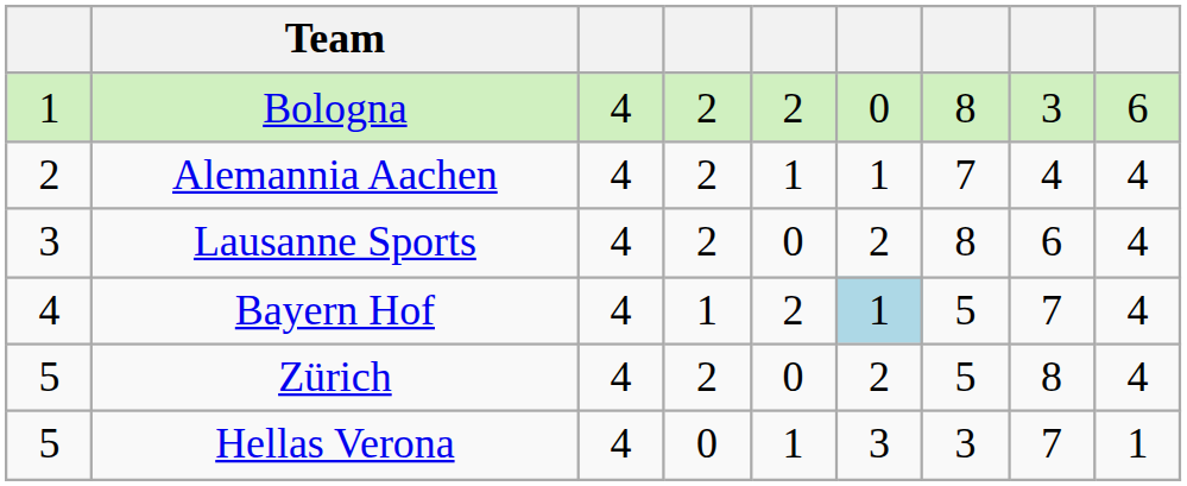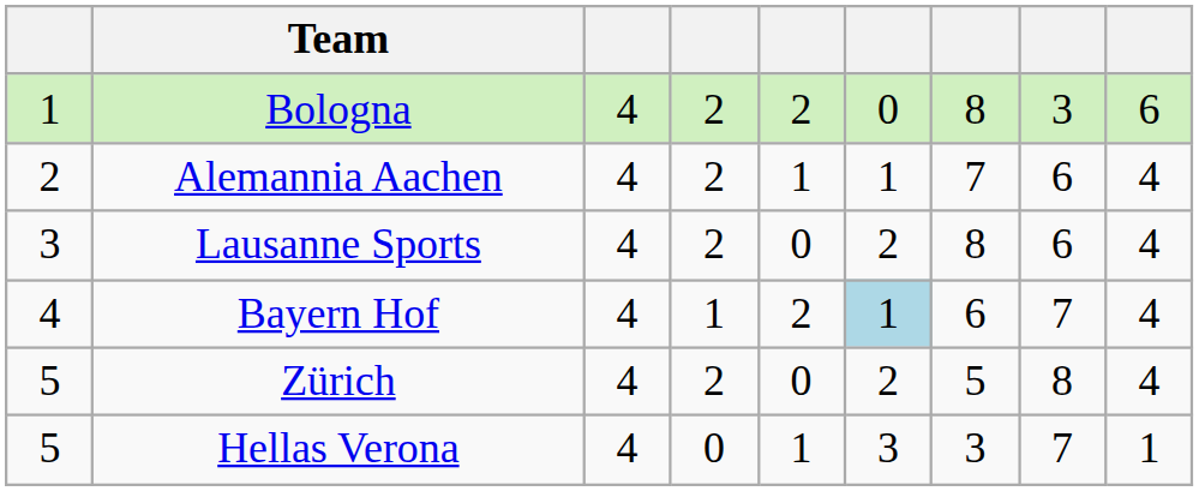Alemannia Aachen | column 8: 4 -> 6
Bayern Hof | column 7: 5 -> 6
